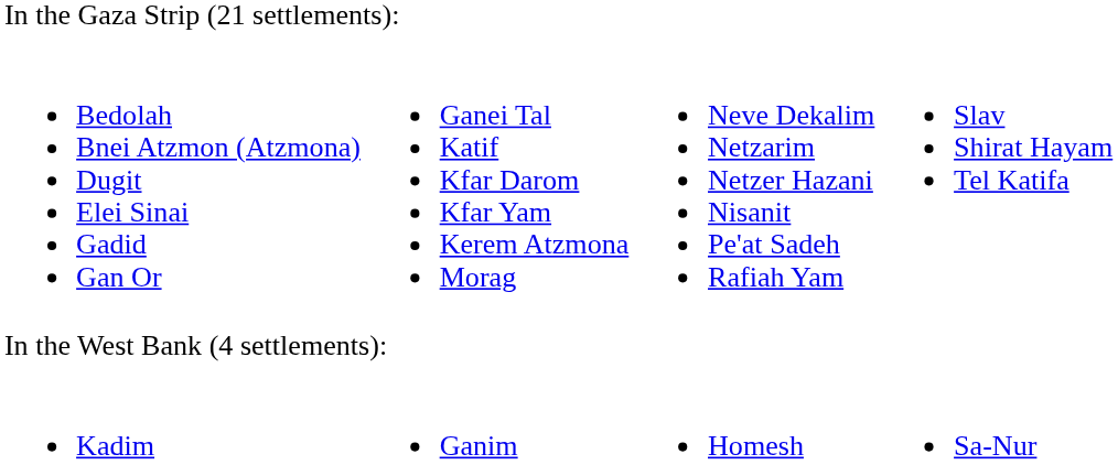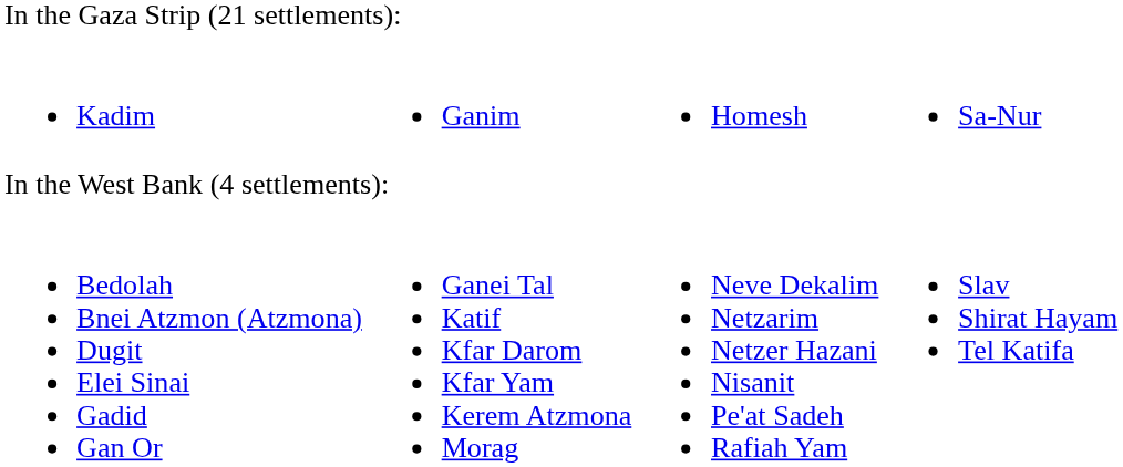rows swapped: Bedolah Bnei Atzmon (Atzmona) Dugit Elei Sinai Gadid Gan Or <-> Kadim
